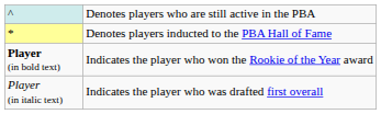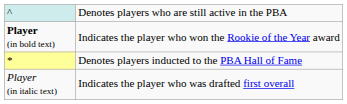rows swapped: * <-> Player (in bold text)
